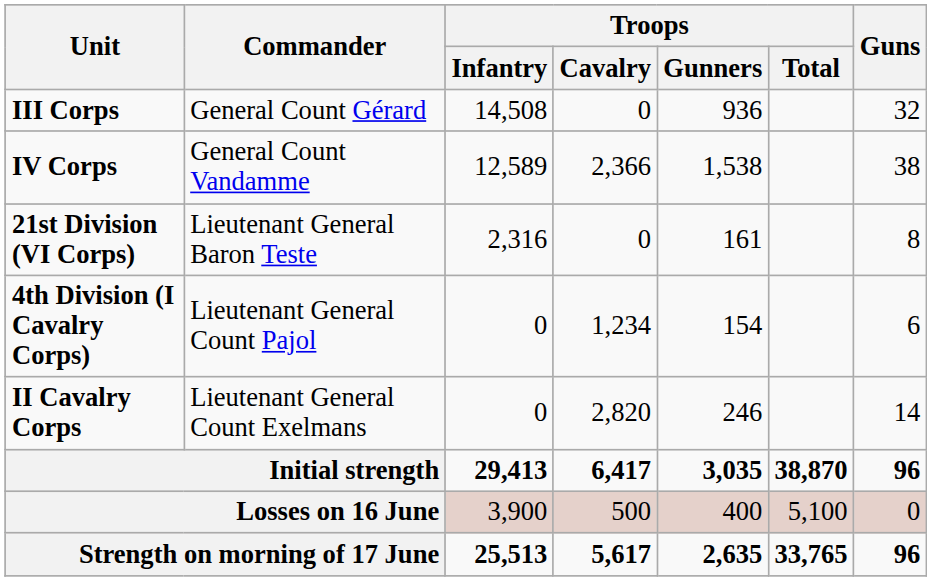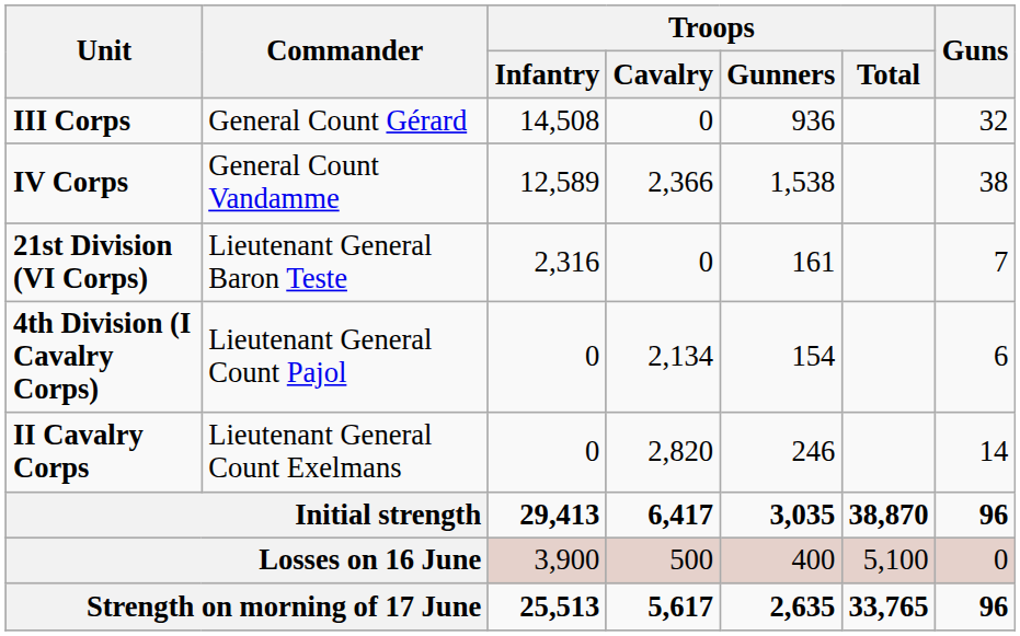21st Division (VI Corps) | Guns: 8 -> 7
4th Division (I Cavalry Corps) | Troops / Cavalry: 1,234 -> 2,134
